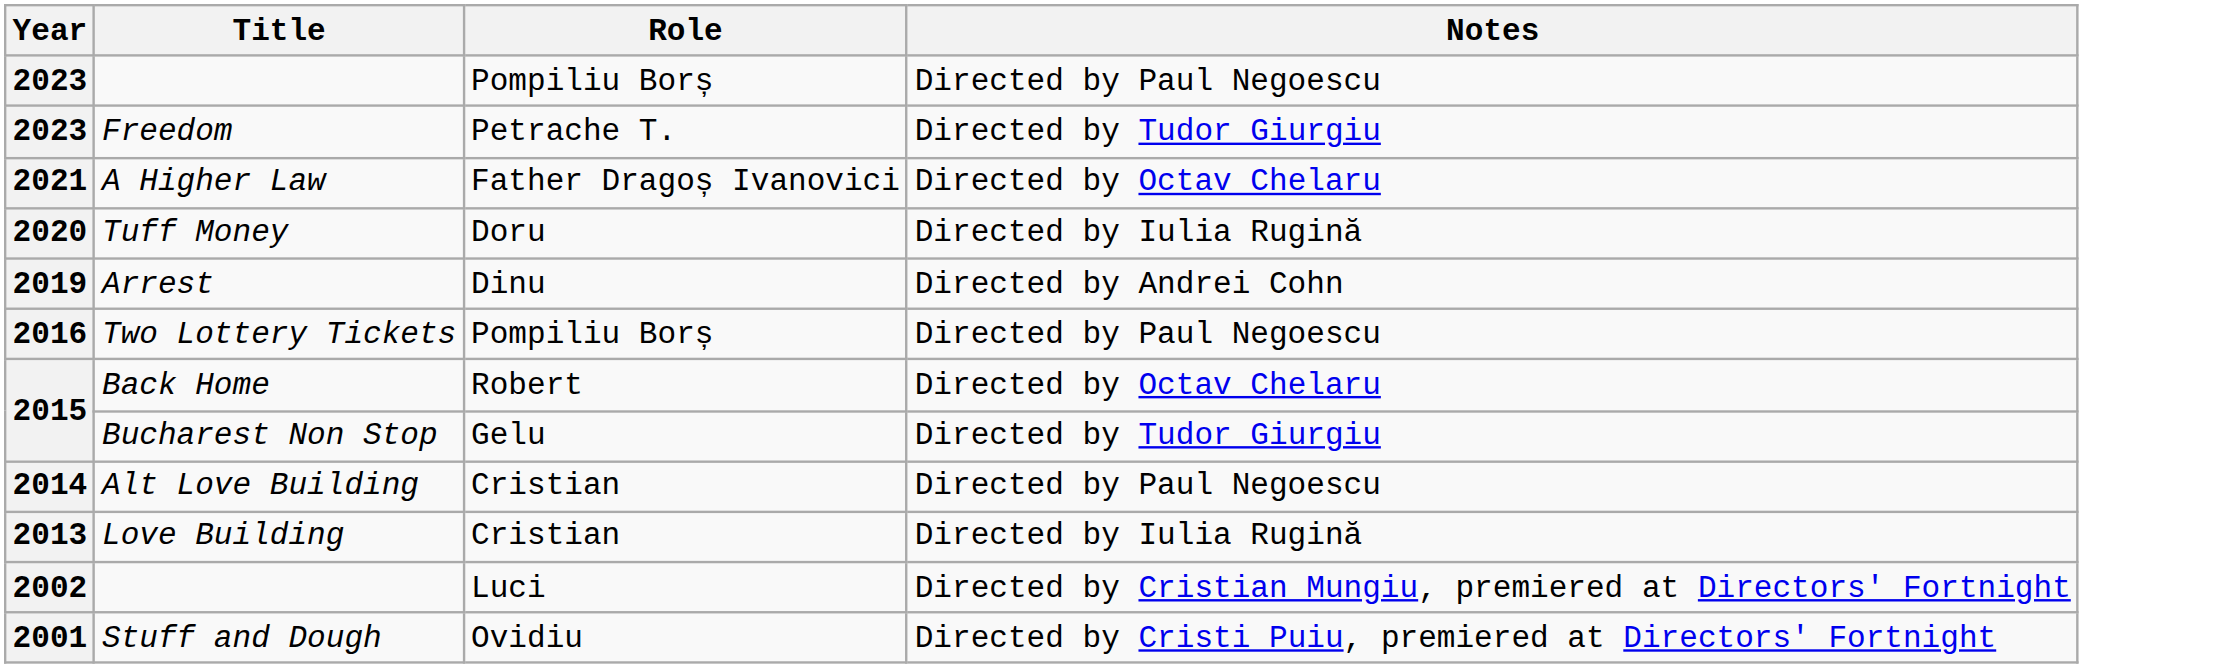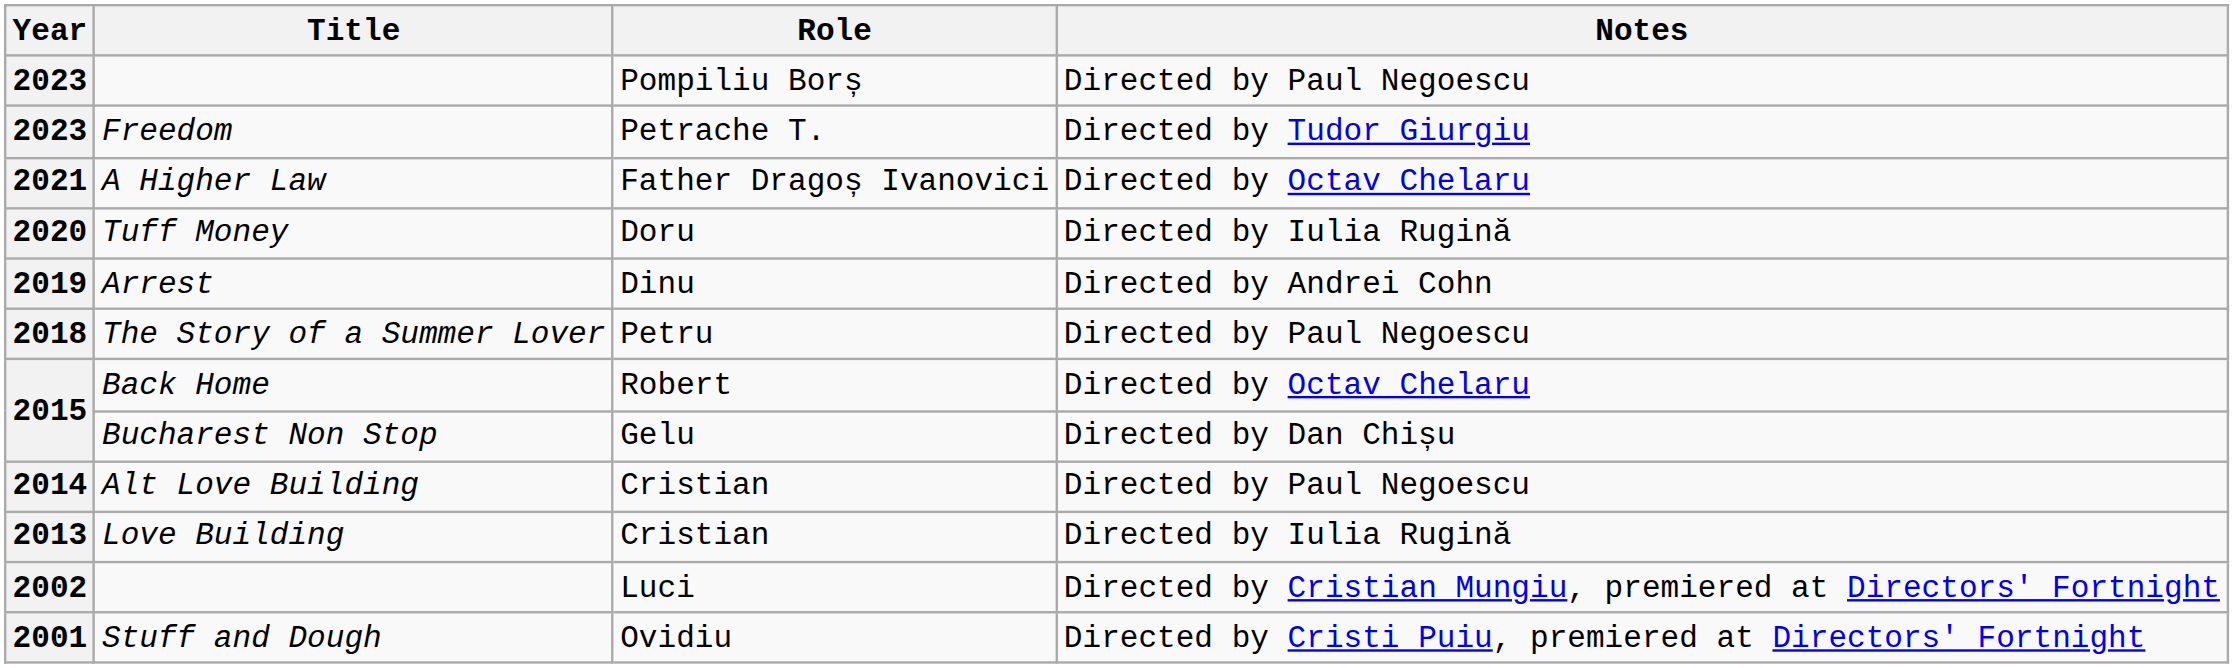+ row: 2018 | The Story of a Summer Lover | Petru | Directed by Paul Negoescu
- row: 2016 | Two Lottery Tickets | Pompiliu Borș | Directed by Paul Negoescu
Bucharest Non Stop | Notes: Directed by Tudor Giurgiu -> Directed by Dan Chișu
